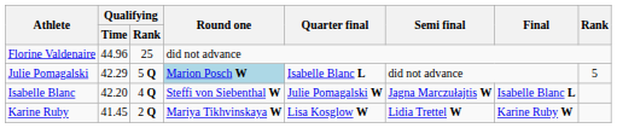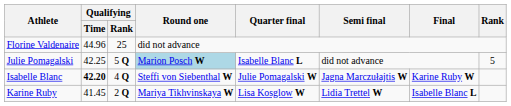Julie Pomagalski | Qualifying / Time: 42.29 -> 42.25
Isabelle Blanc | Qualifying / Time: normal -> bold
Isabelle Blanc | Final: Isabelle Blanc L -> Karine Ruby W
Karine Ruby | Final: Karine Ruby W -> Isabelle Blanc L
